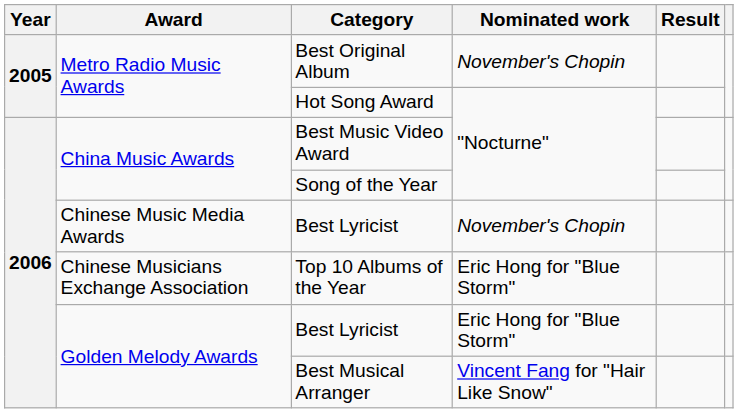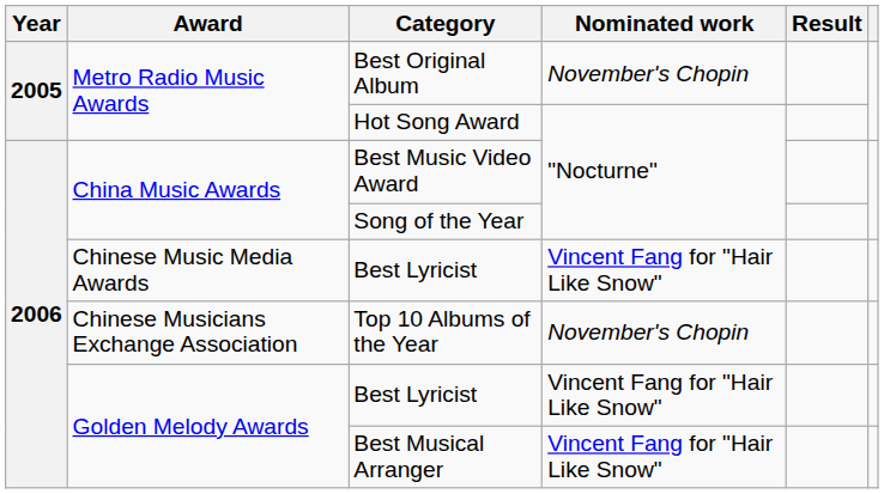Chinese Music Media Awards / Best Lyricist | Nominated work: November's Chopin -> Vincent Fang for "Hair Like Snow"
Top 10 Albums of the Year | Nominated work: Eric Hong for "Blue Storm" -> November's Chopin
Golden Melody Awards / Best Lyricist | Nominated work: Eric Hong for "Blue Storm" -> Vincent Fang for "Hair Like Snow"
